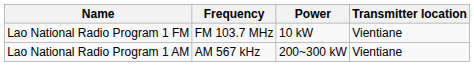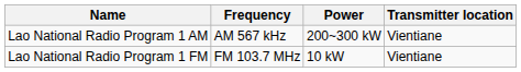rows swapped: Lao National Radio Program 1 AM <-> Lao National Radio Program 1 FM
